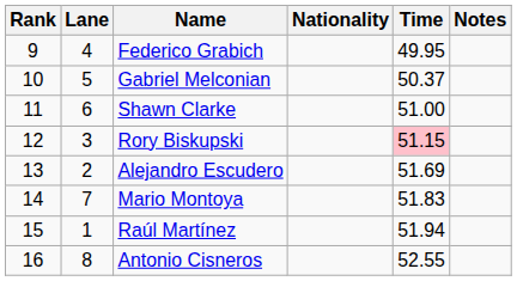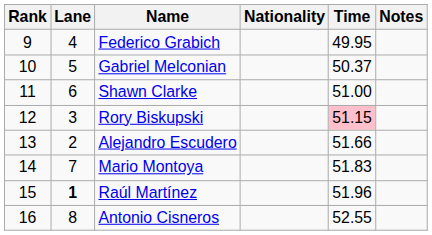Alejandro Escudero | Time: 51.69 -> 51.66
Raúl Martínez | Lane: normal -> bold
Raúl Martínez | Time: 51.94 -> 51.96
